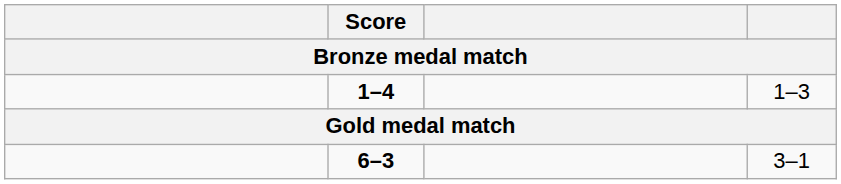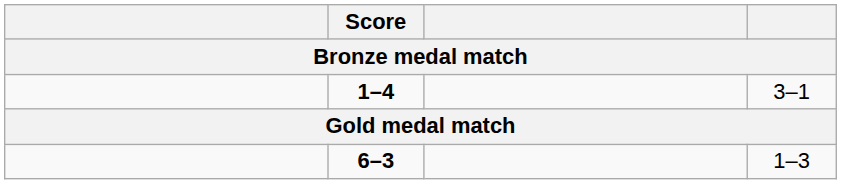1–4 | column 4: 1–3 -> 3–1
6–3 | column 4: 3–1 -> 1–3
